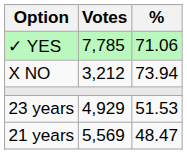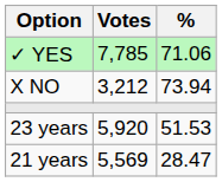23 years | Votes: 4,929 -> 5,920
21 years | %: 48.47 -> 28.47
